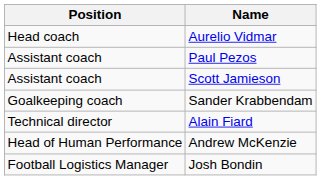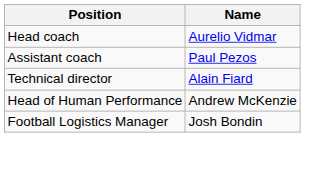- row: Assistant coach | Scott Jamieson
- row: Goalkeeping coach | Sander Krabbendam
